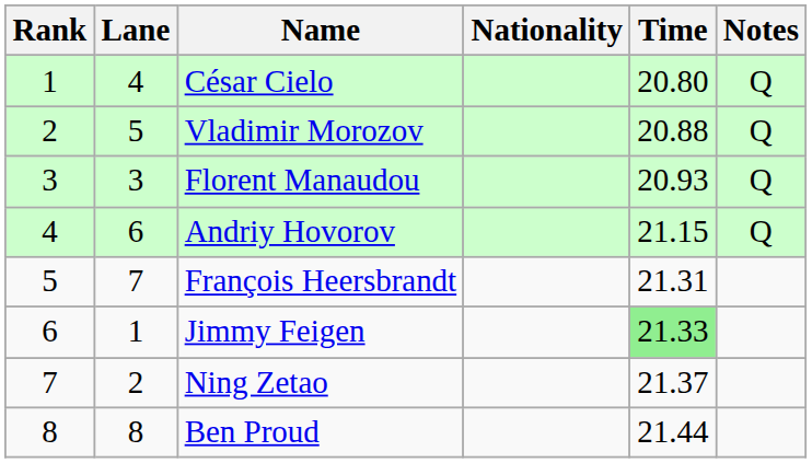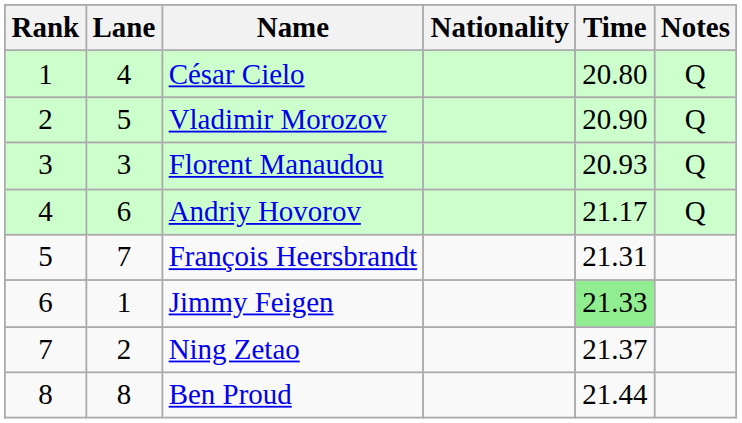Vladimir Morozov | Time: 20.88 -> 20.90
Andriy Hovorov | Time: 21.15 -> 21.17
